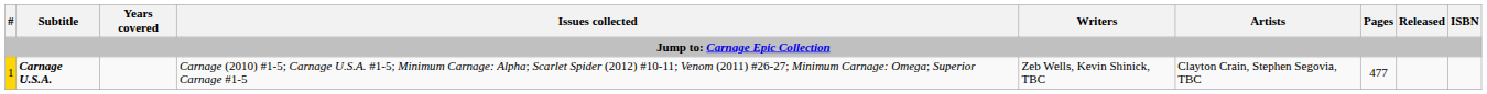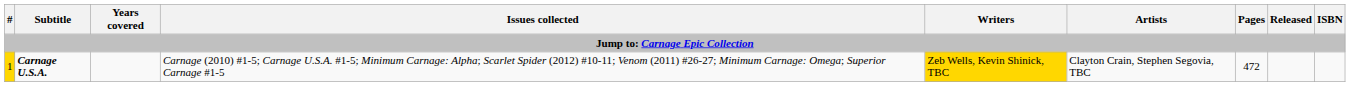Carnage U.S.A. | Writers: no background -> gold background
Carnage U.S.A. | Pages: 477 -> 472
